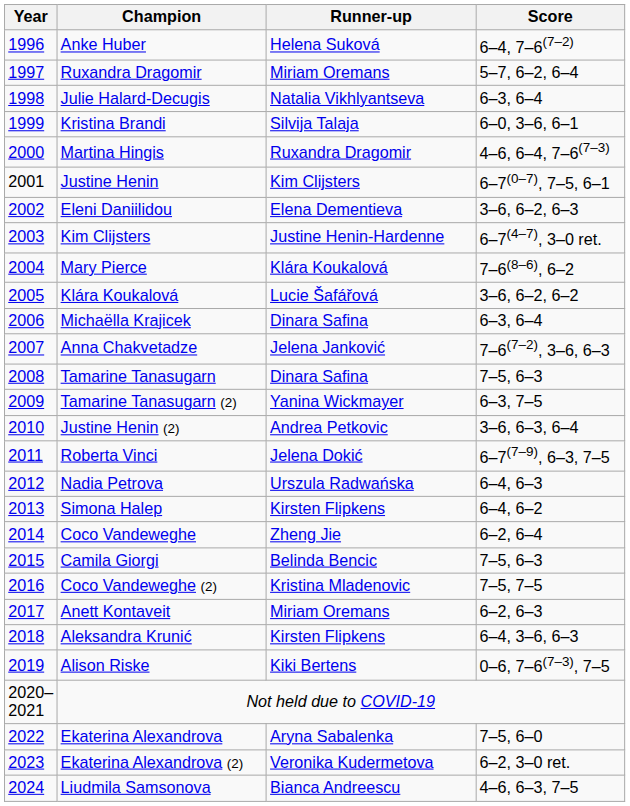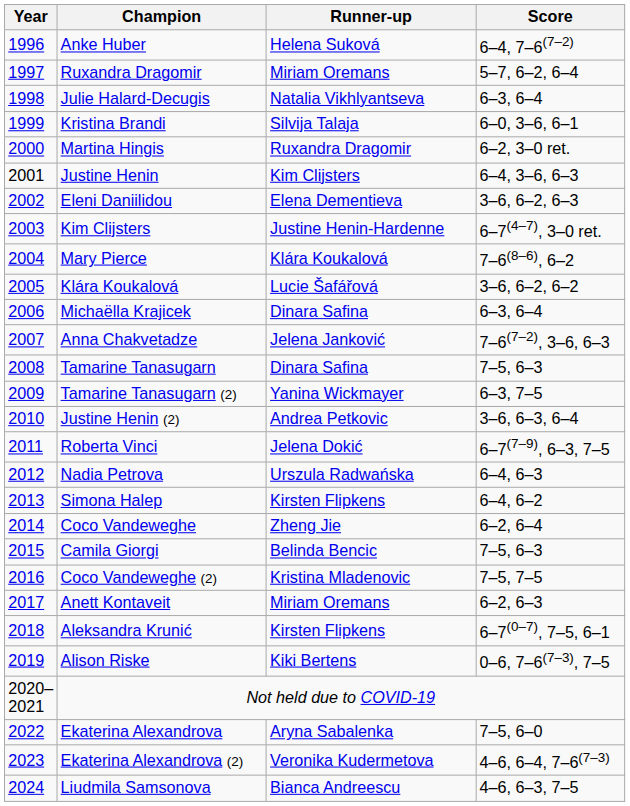Martina Hingis | Score: 4–6, 6–4, 7–6(7–3) -> 6–2, 3–0 ret.
Justine Henin | Score: 6–7(0–7), 7–5, 6–1 -> 6–4, 3–6, 6–3
Aleksandra Krunić | Score: 6–4, 3–6, 6–3 -> 6–7(0–7), 7–5, 6–1
Ekaterina Alexandrova (2) | Score: 6–2, 3–0 ret. -> 4–6, 6–4, 7–6(7–3)
